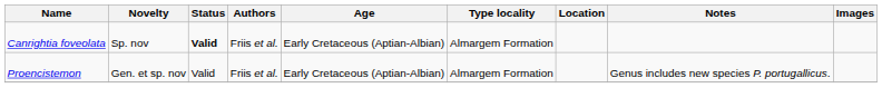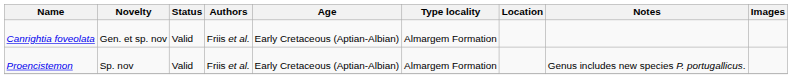Canrightia foveolata | Novelty: Sp. nov -> Gen. et sp. nov
Canrightia foveolata | Status: bold -> normal
Proencistemon | Novelty: Gen. et sp. nov -> Sp. nov
